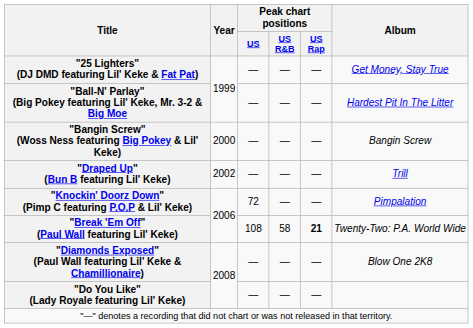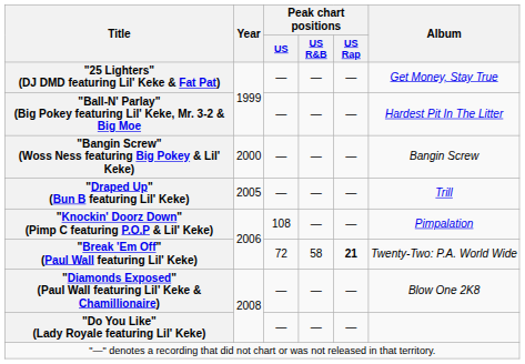"Draped Up" (Bun B featuring Lil' Keke) | Year: 2002 -> 2005
"Knockin' Doorz Down" (Pimp C featuring P.O.P & Lil' Keke) | Peak chart positions / US: 72 -> 108
"Break 'Em Off" (Paul Wall featuring Lil' Keke) | Peak chart positions / US: 108 -> 72
